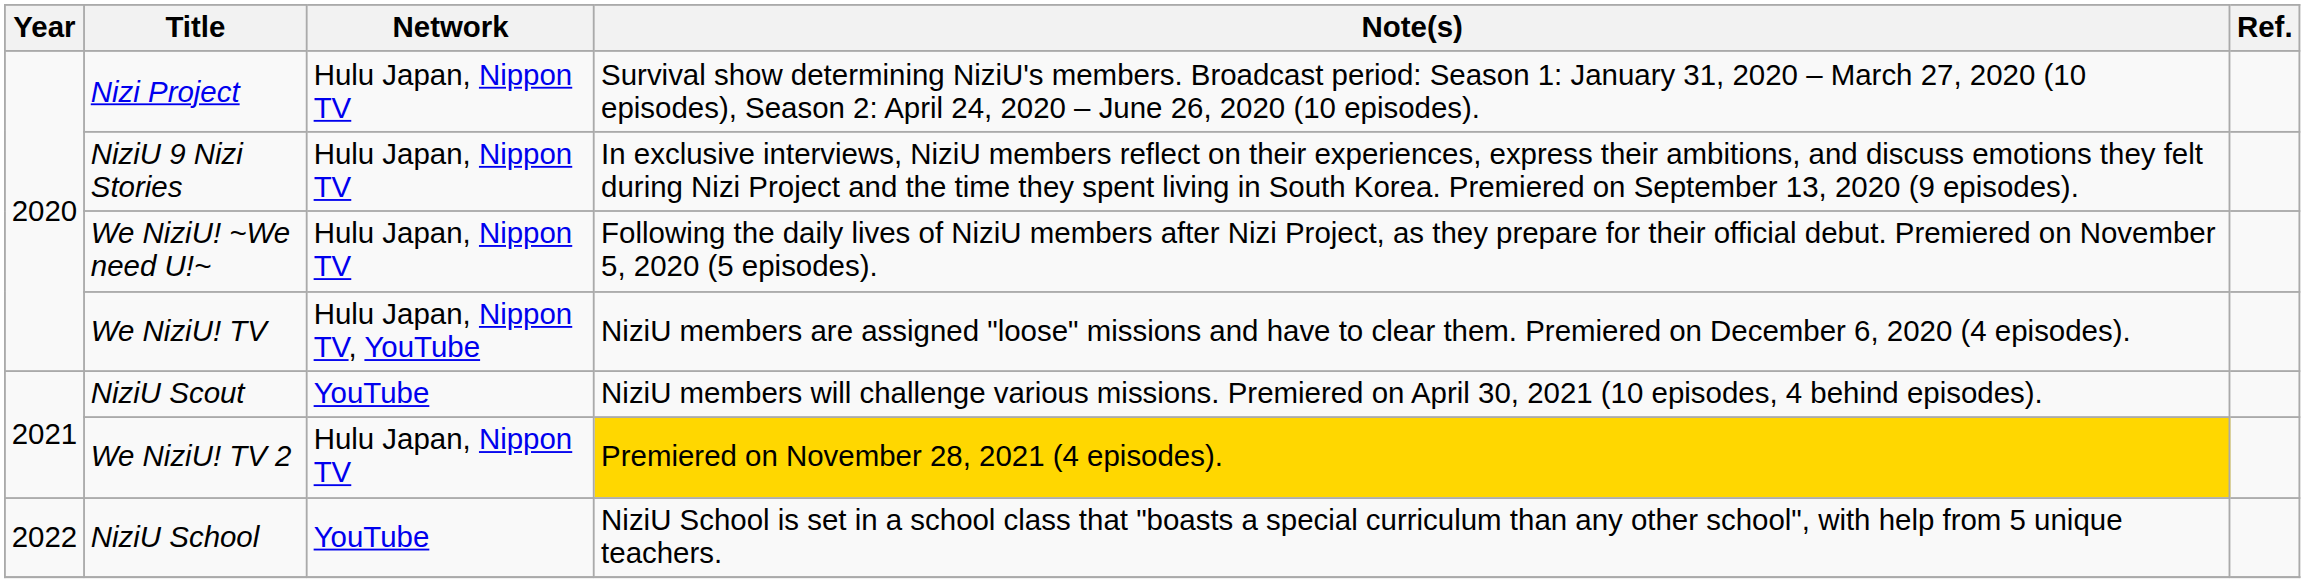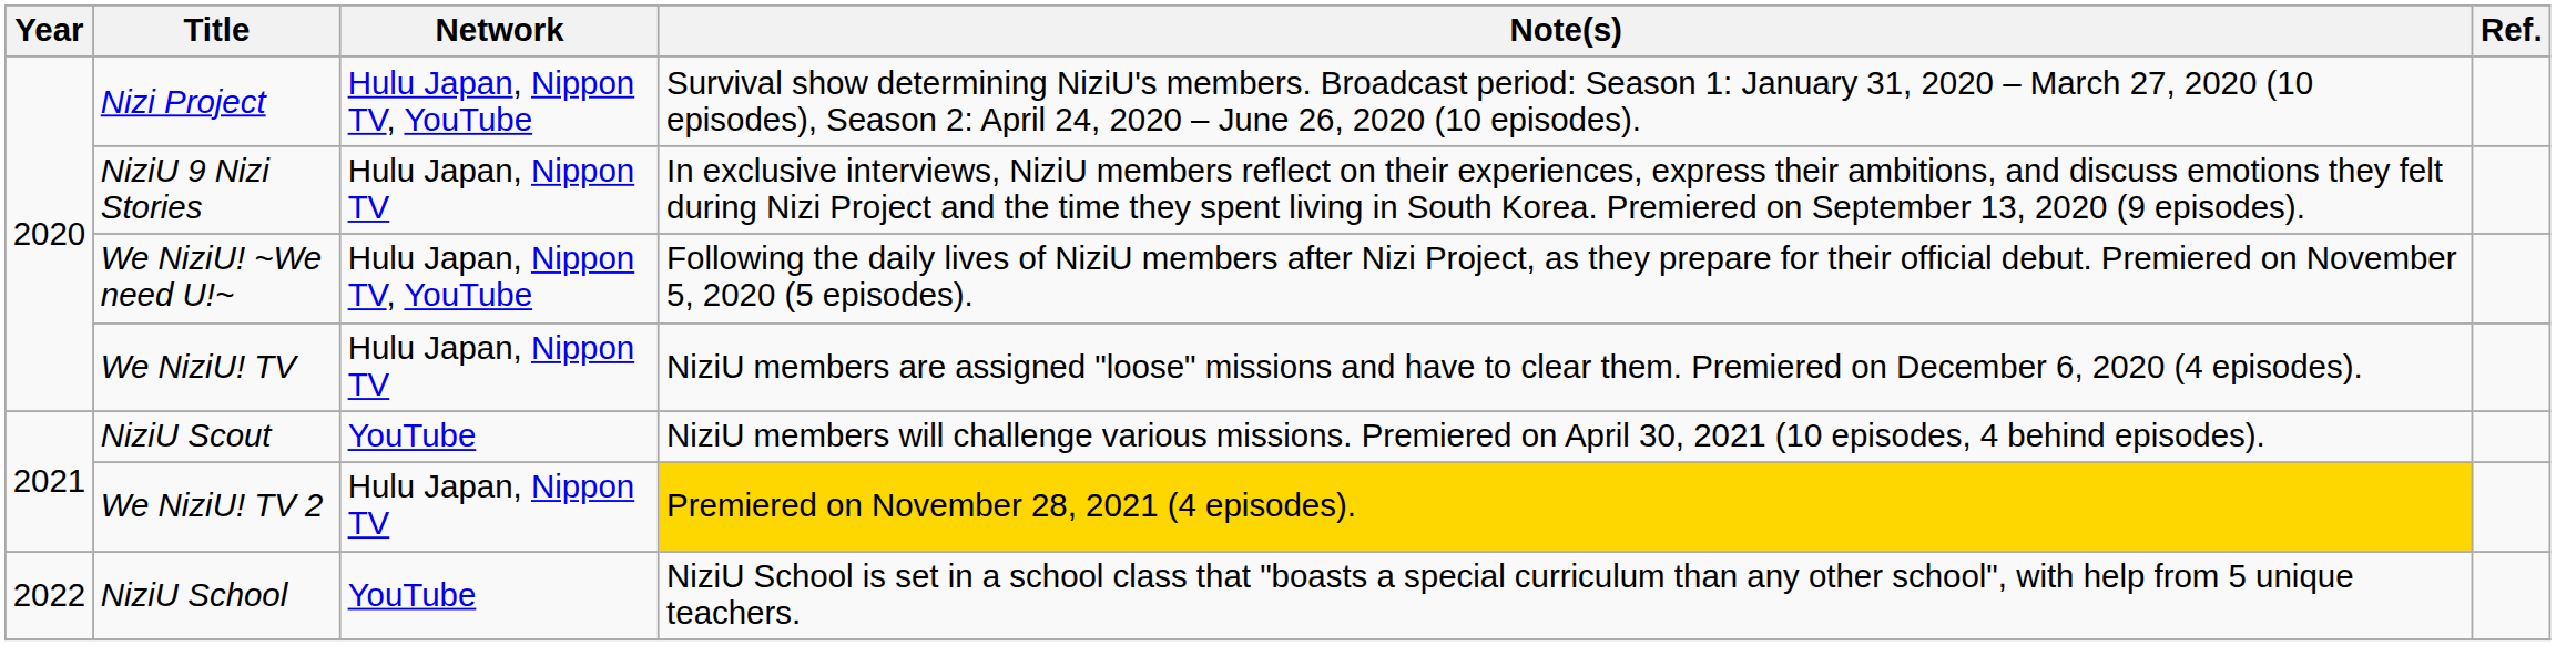Nizi Project | Network: Hulu Japan, Nippon TV -> Hulu Japan, Nippon TV, YouTube
We NiziU! ~We need U!~ | Network: Hulu Japan, Nippon TV -> Hulu Japan, Nippon TV, YouTube
We NiziU! TV | Network: Hulu Japan, Nippon TV, YouTube -> Hulu Japan, Nippon TV
